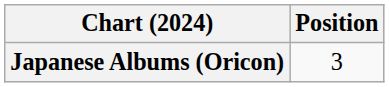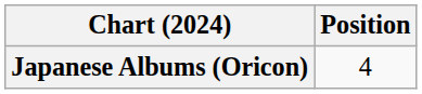Japanese Albums (Oricon) | Position: 3 -> 4
